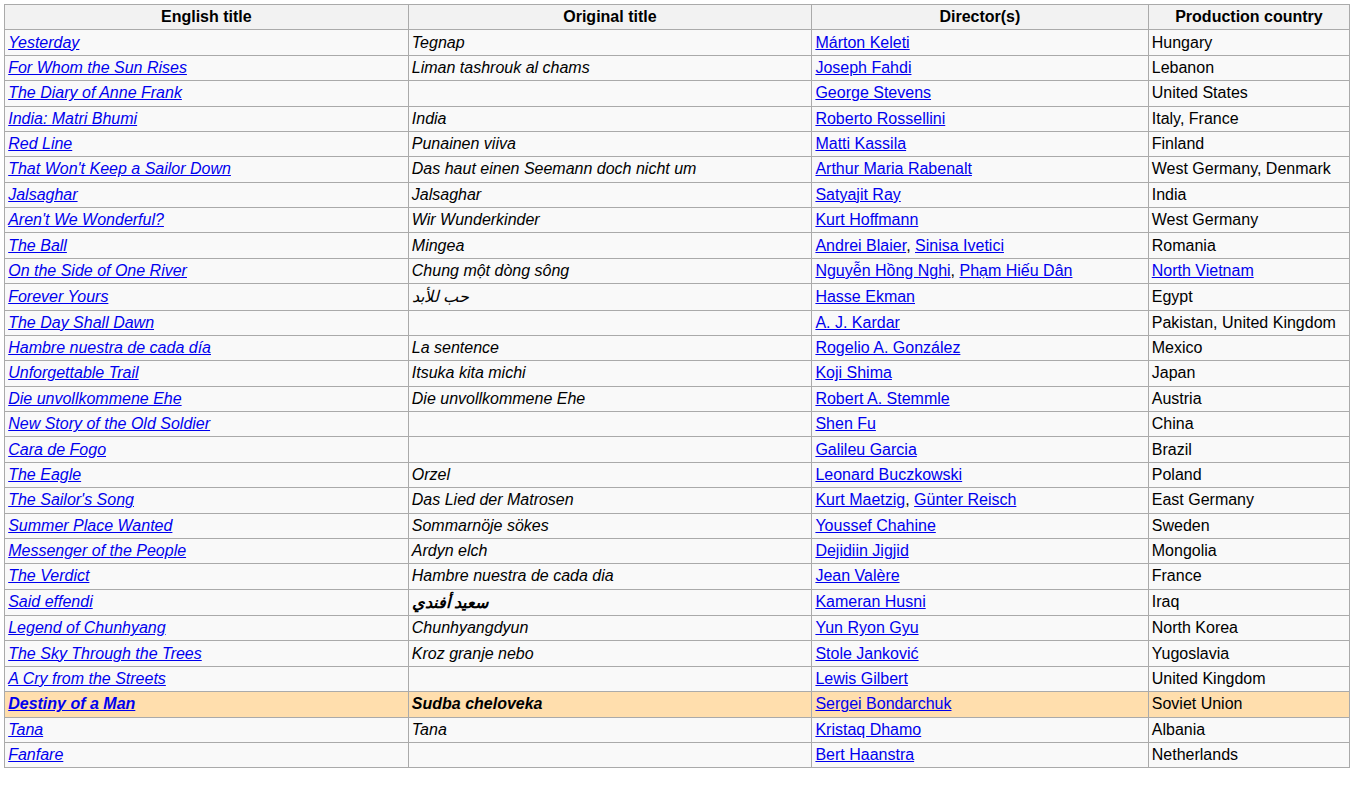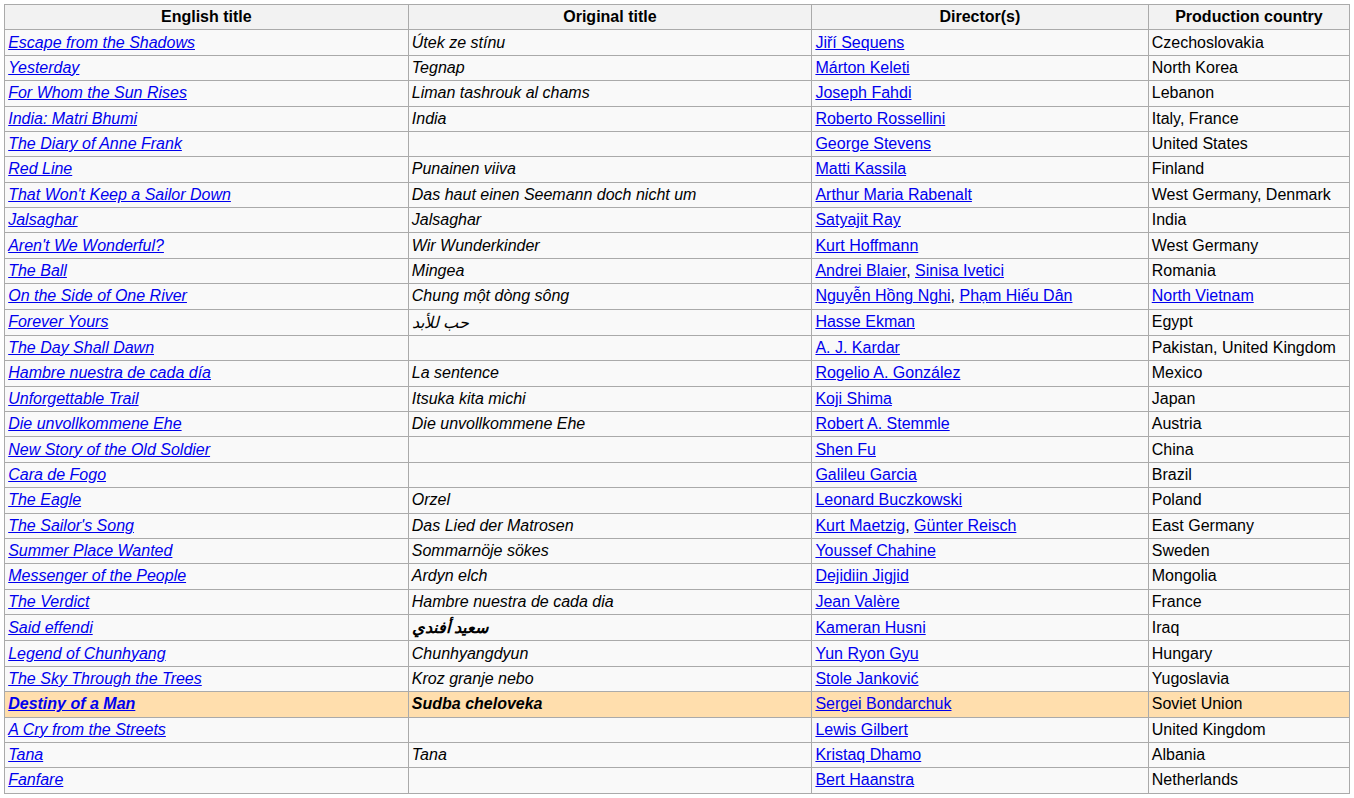+ row: Escape from the Shadows | Útek ze stínu | Jiří Sequens | Czechoslovakia
Yesterday | Production country: Hungary -> North Korea
rows swapped: The Diary of Anne Frank <-> India: Matri Bhumi
Legend of Chunhyang | Production country: North Korea -> Hungary
rows swapped: A Cry from the Streets <-> Destiny of a Man
